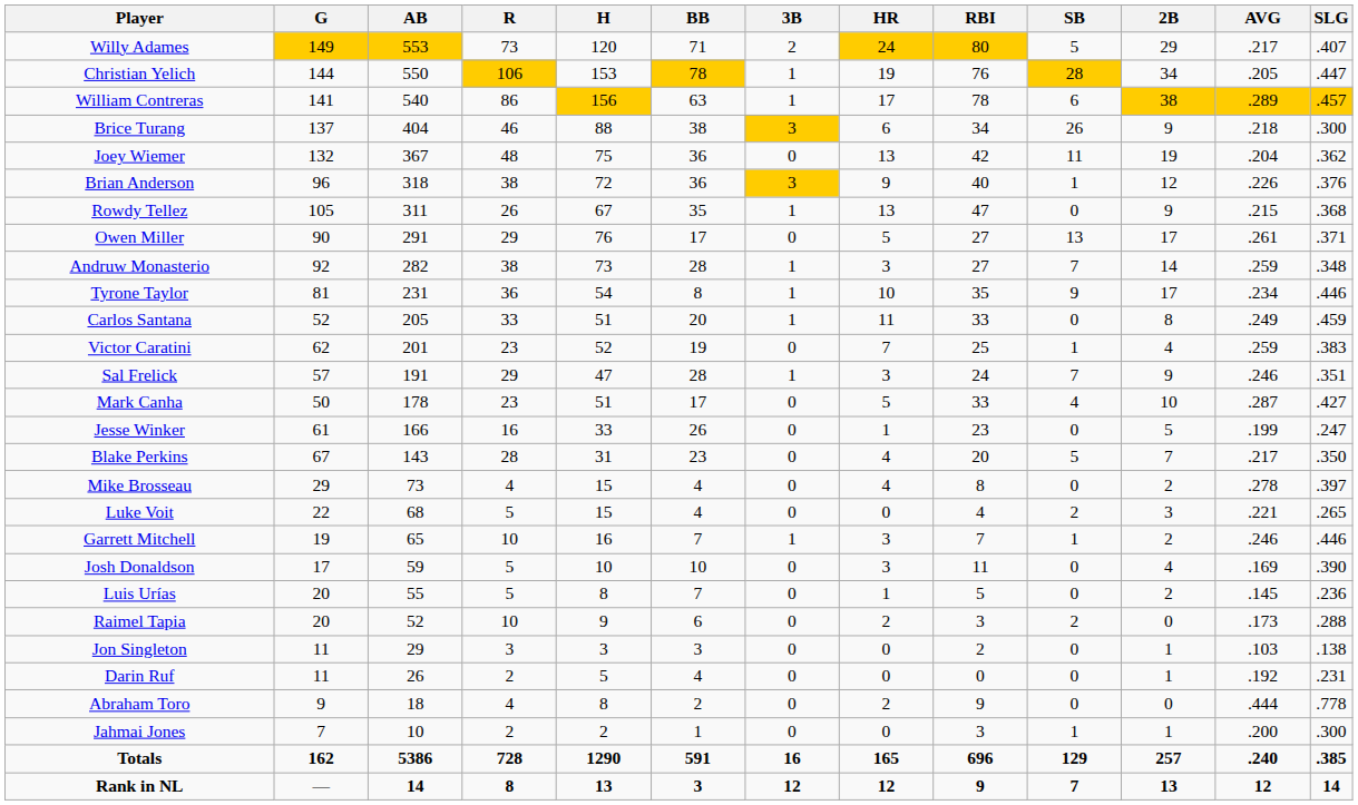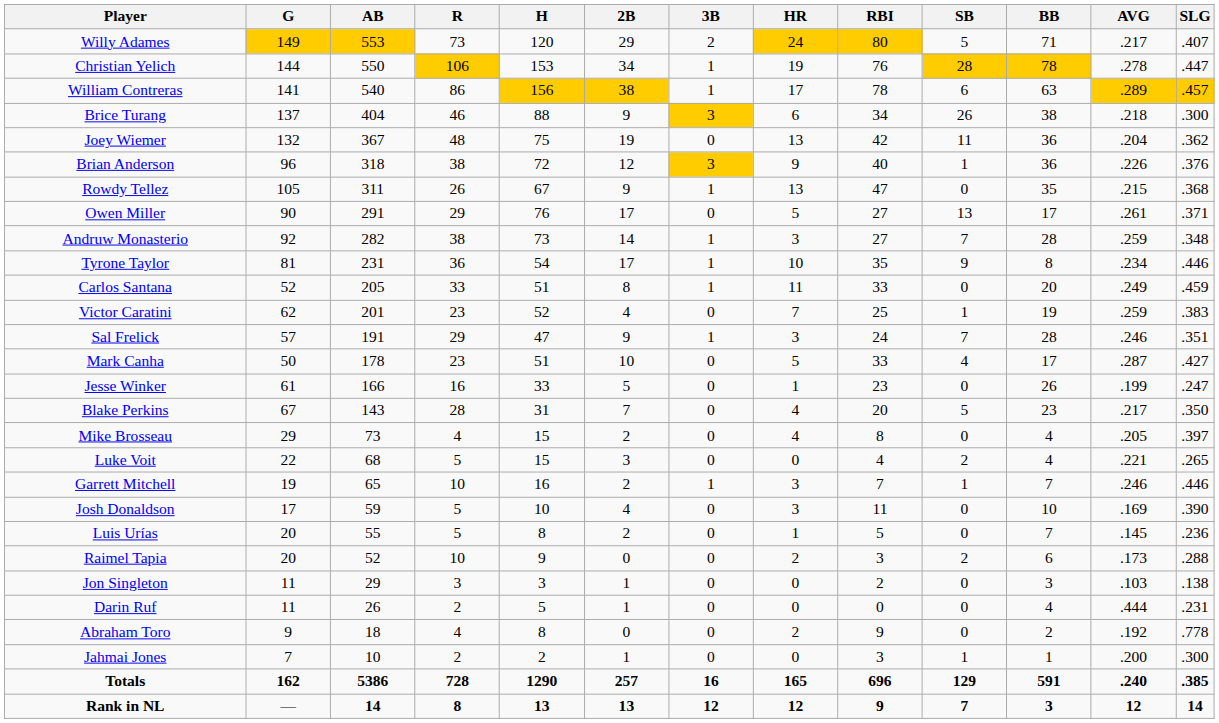columns swapped: 2B <-> BB
Christian Yelich | AVG: .205 -> .278
Mike Brosseau | AVG: .278 -> .205
Darin Ruf | AVG: .192 -> .444
Abraham Toro | AVG: .444 -> .192
